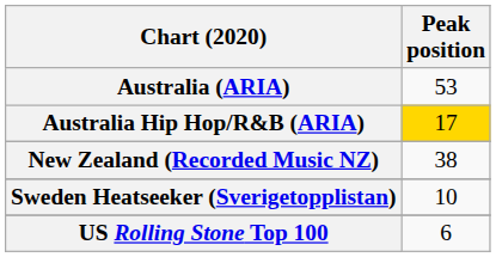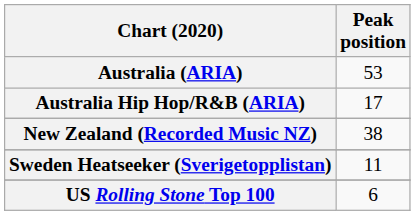Australia Hip Hop/R&B (ARIA) | Peak position: gold background -> no background
Sweden Heatseeker (Sverigetopplistan) | Peak position: 10 -> 11
